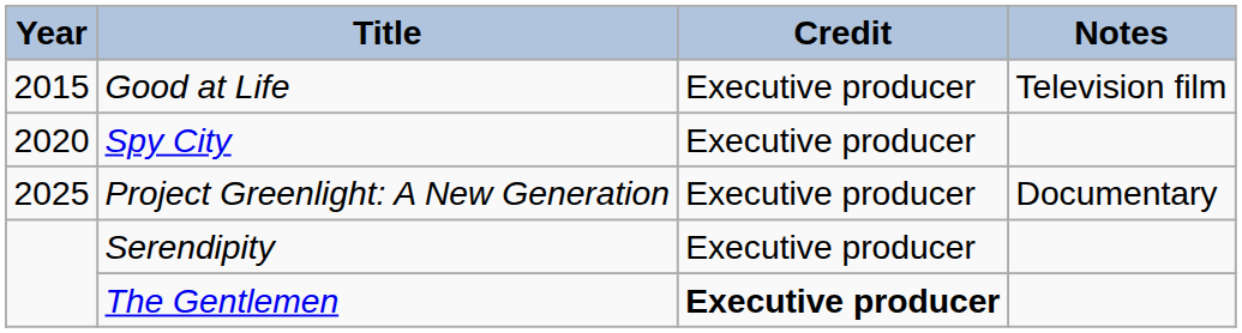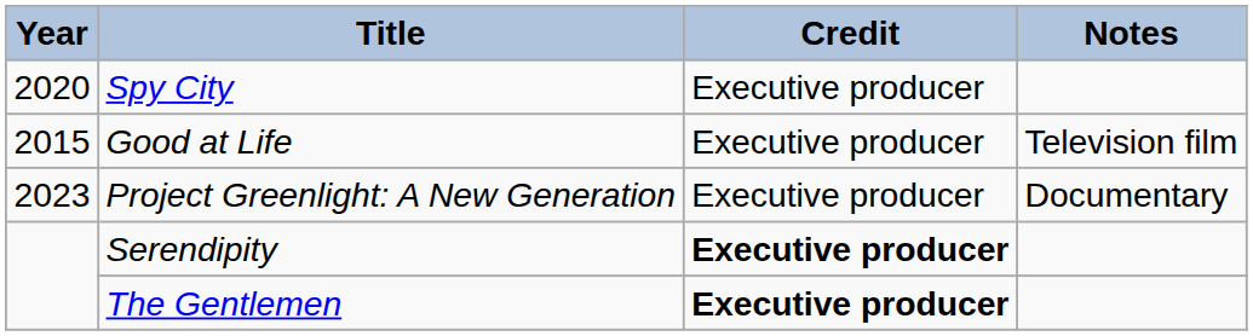rows swapped: Good at Life <-> Spy City
Project Greenlight: A New Generation | Year: 2025 -> 2023
Serendipity | Credit: normal -> bold
